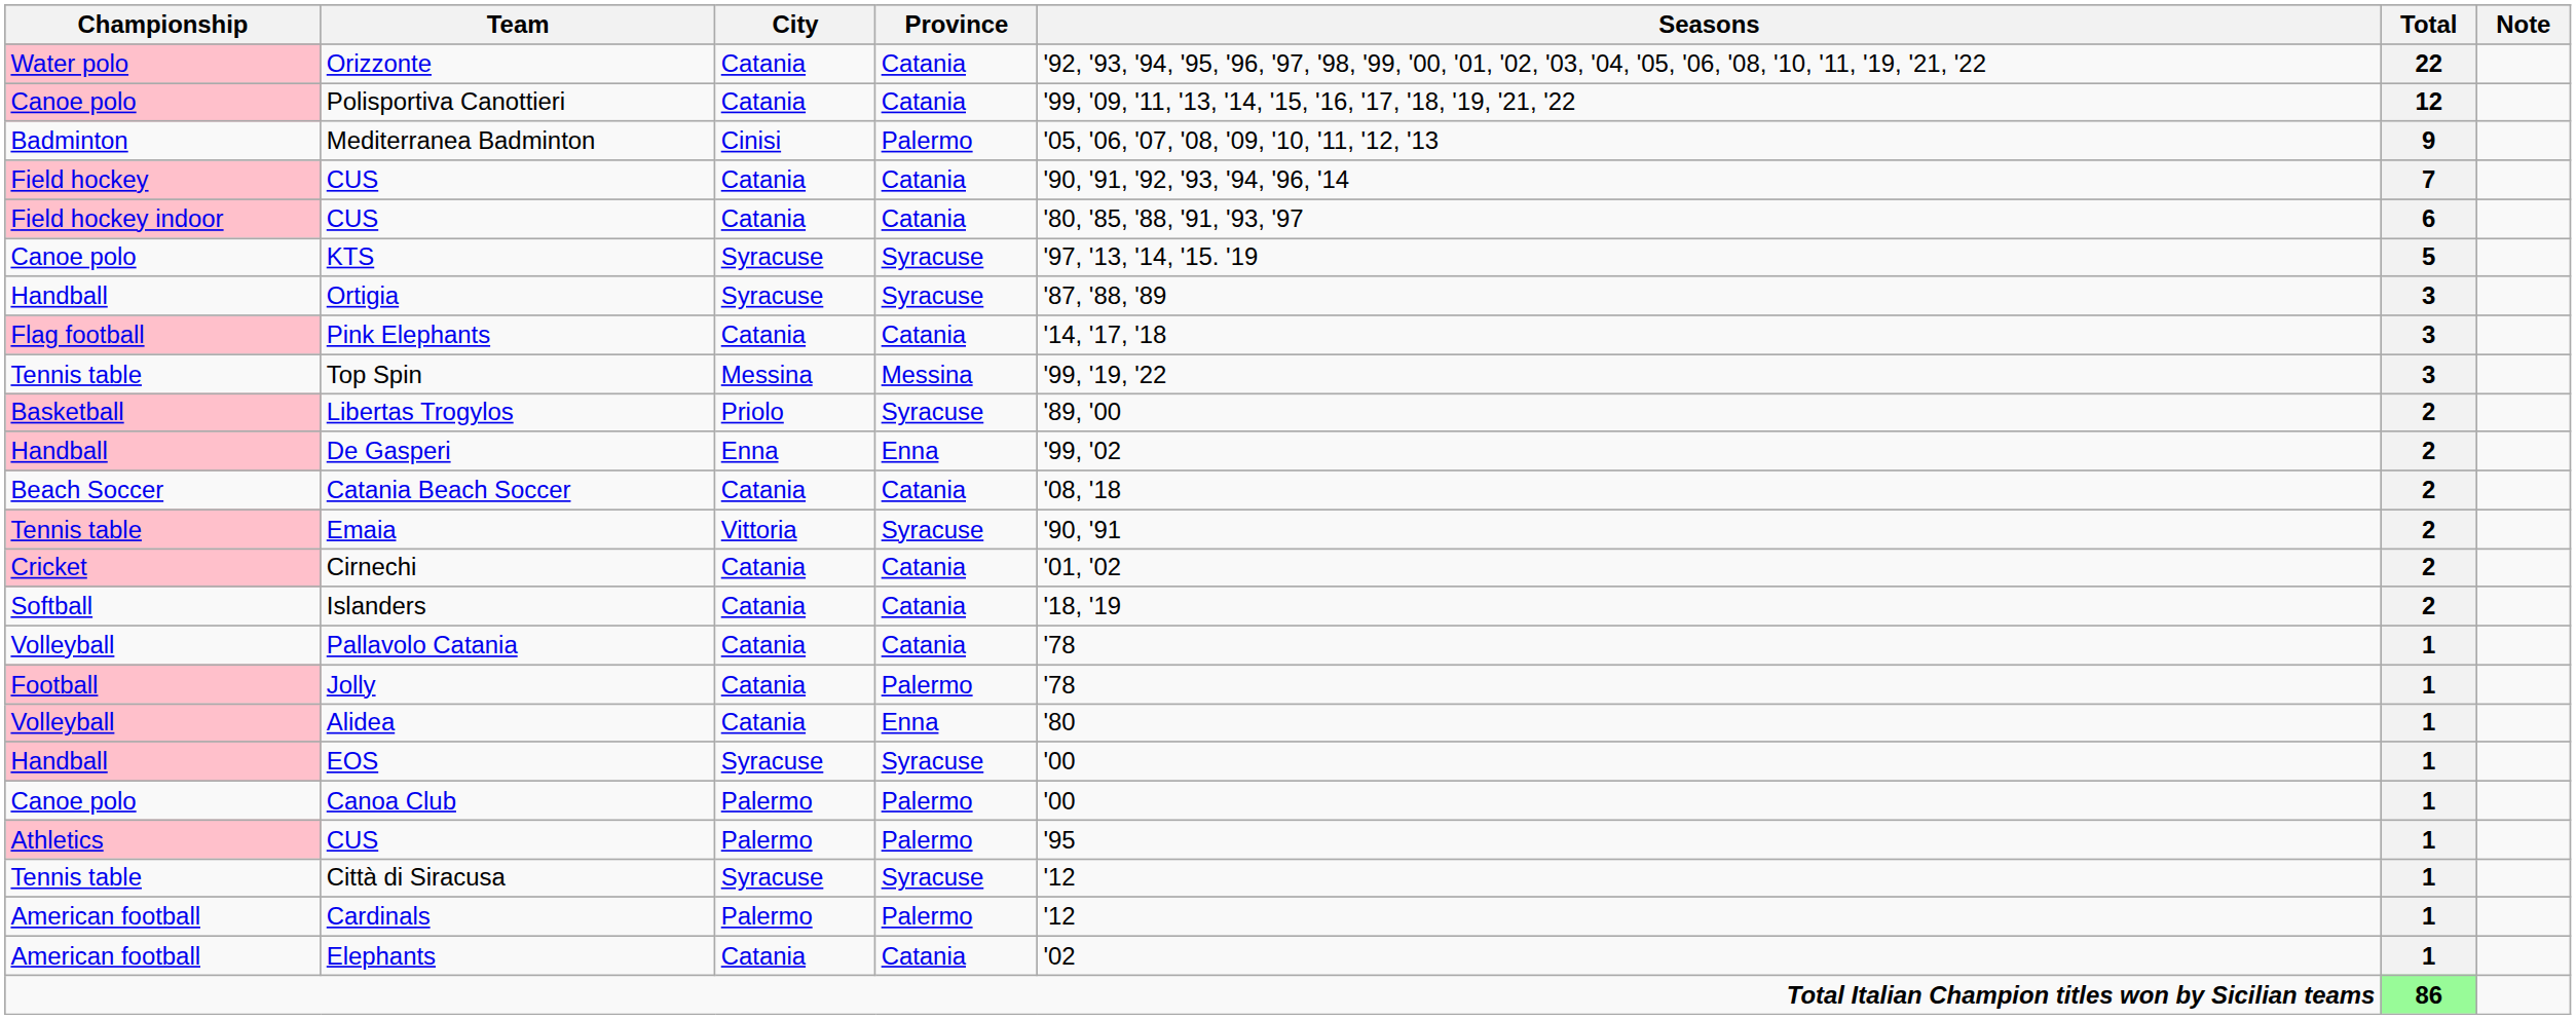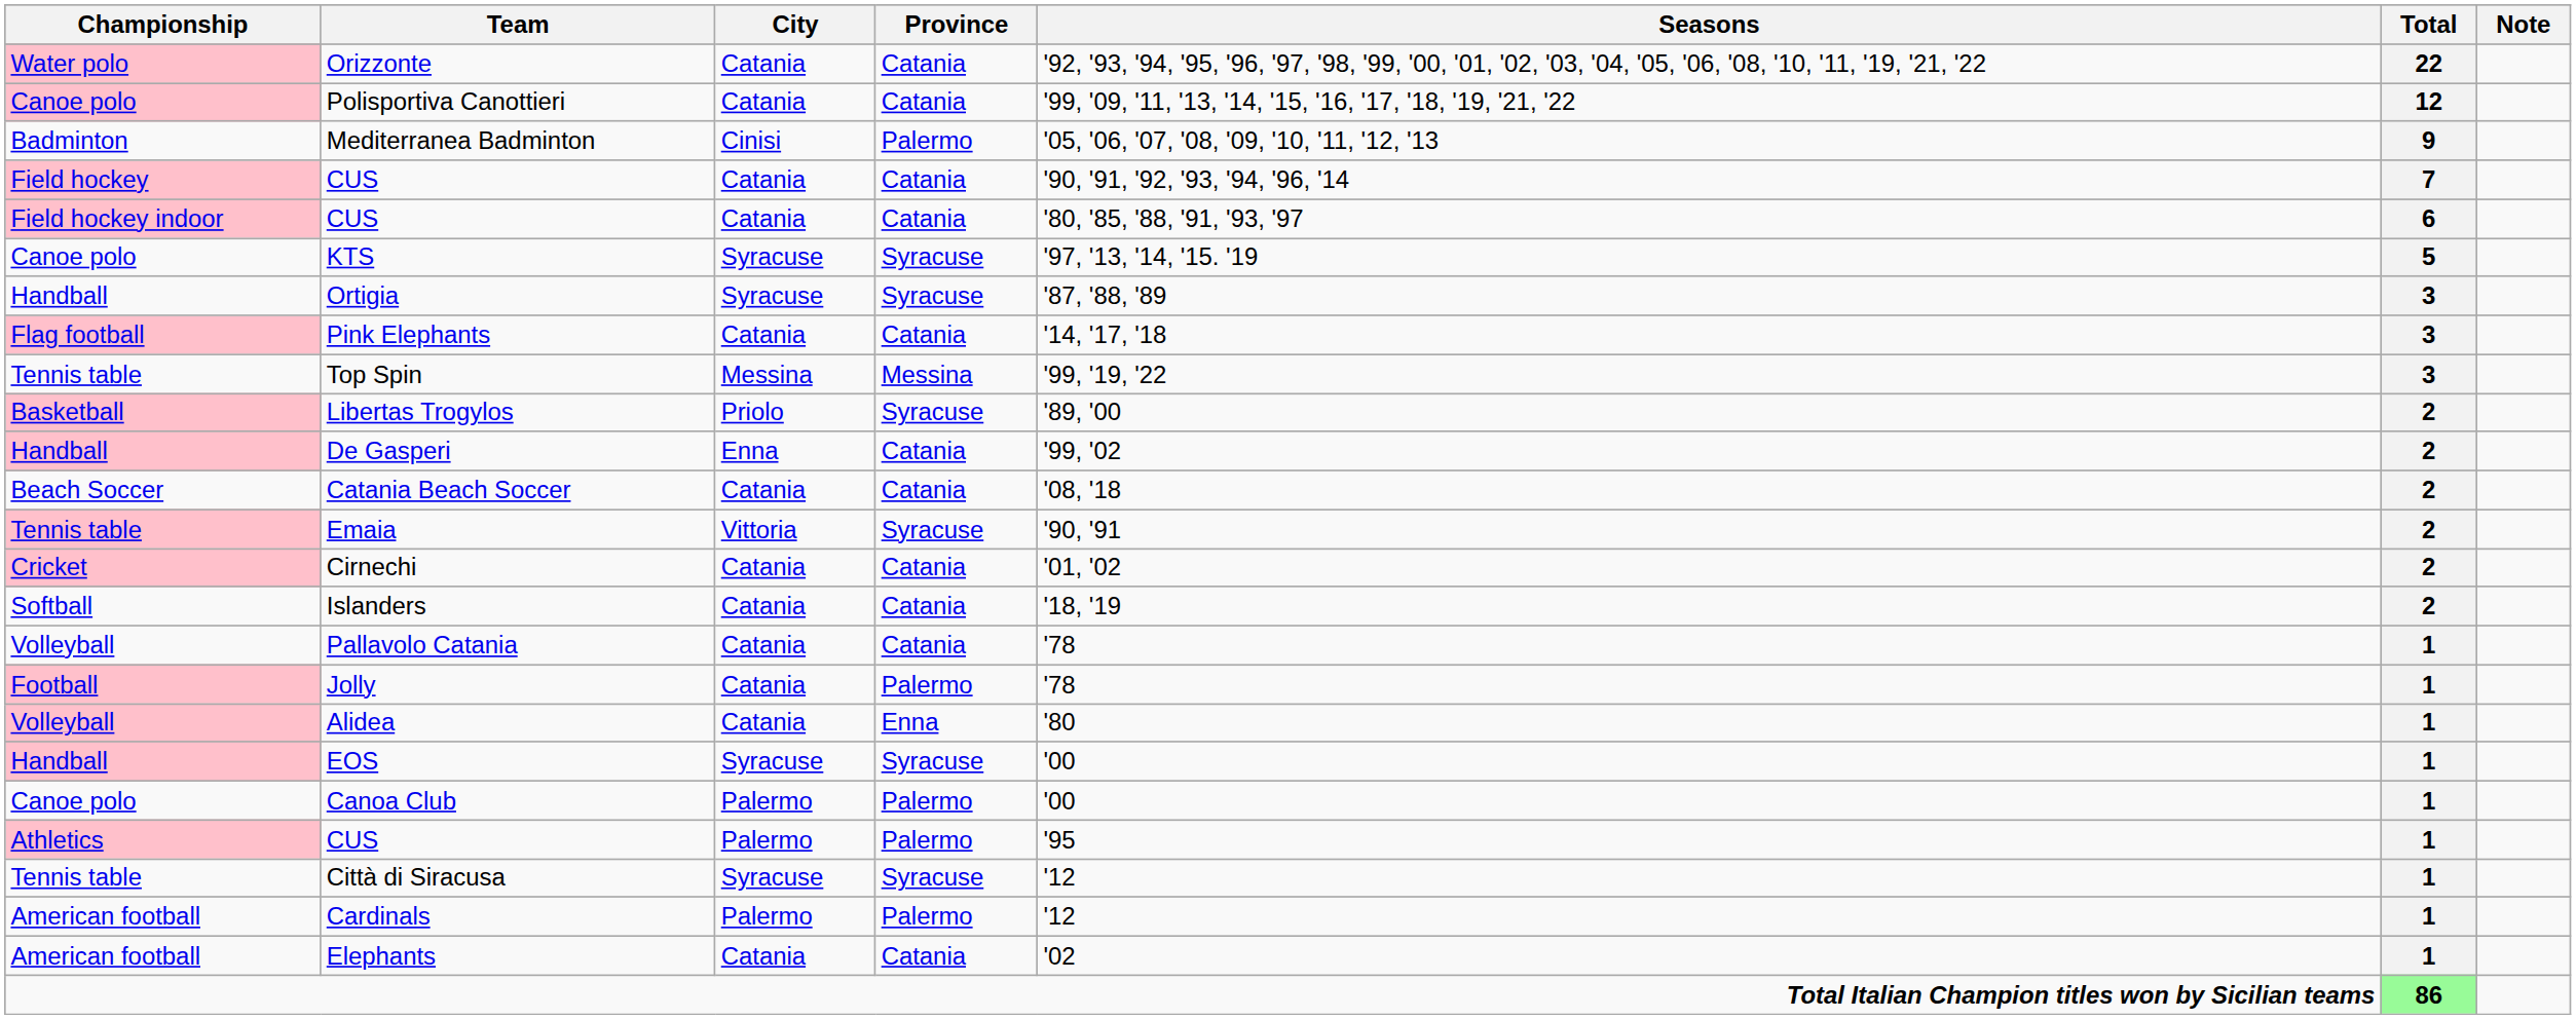De Gasperi | Province: Enna -> Catania
